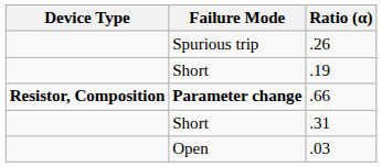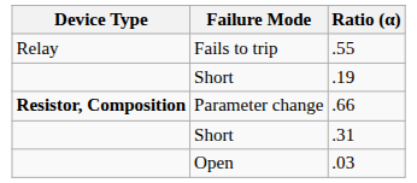+ row: Relay | Fails to trip | .55
- row: Spurious trip | .26
.66 | Failure Mode: bold -> normal
